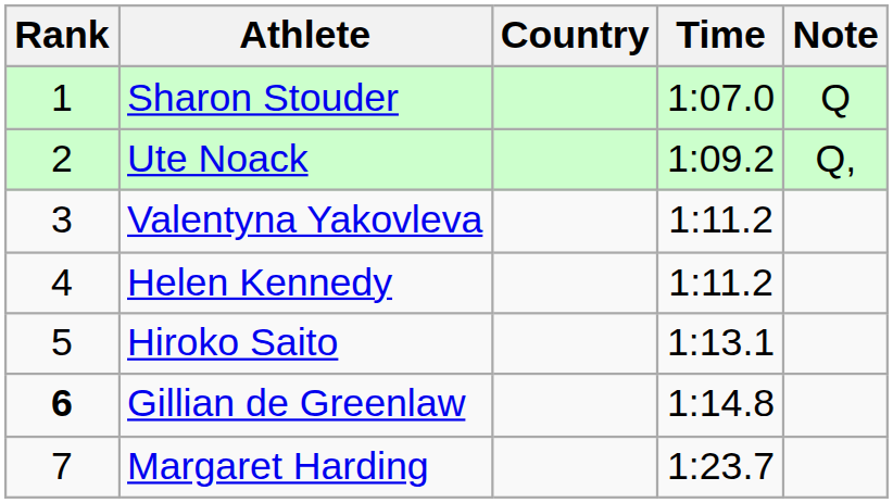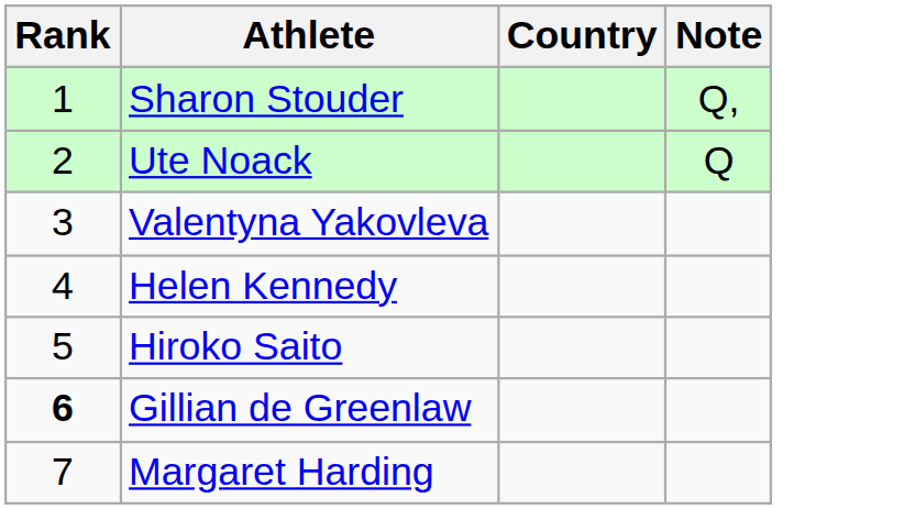- column: Time | 1:07.0 | 1:09.2 | 1:11.2 | 1:11.2 | 1:13.1 | 1:14.8 | 1:23.7
Sharon Stouder | Note: Q -> Q,
Ute Noack | Note: Q, -> Q
